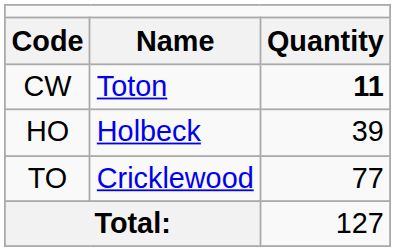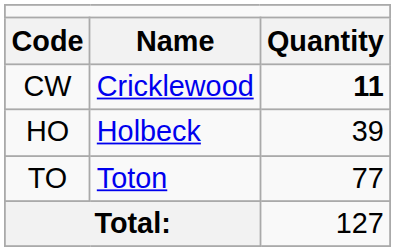CW | column 2: Toton -> Cricklewood
TO | column 2: Cricklewood -> Toton
